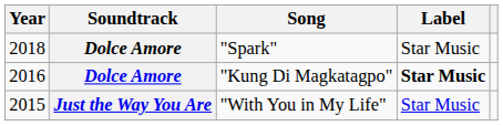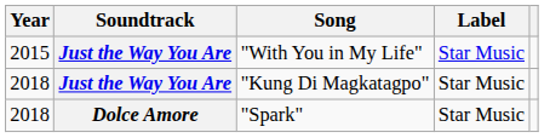rows swapped: "With You in My Life" <-> "Spark"
"Kung Di Magkatagpo" | Year: 2016 -> 2018
"Kung Di Magkatagpo" | Soundtrack: Dolce Amore -> Just the Way You Are
"Kung Di Magkatagpo" | Label: bold -> normal
